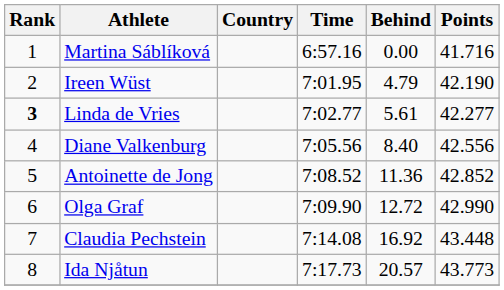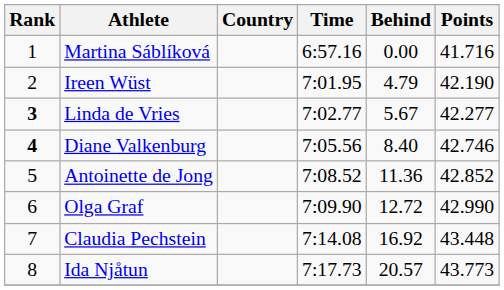Linda de Vries | Behind: 5.61 -> 5.67
Diane Valkenburg | Rank: normal -> bold
Diane Valkenburg | Points: 42.556 -> 42.746
